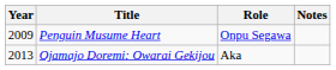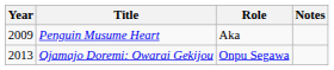Penguin Musume Heart | Role: Onpu Segawa -> Aka
Ojamajo Doremi: Owarai Gekijou | Role: Aka -> Onpu Segawa
